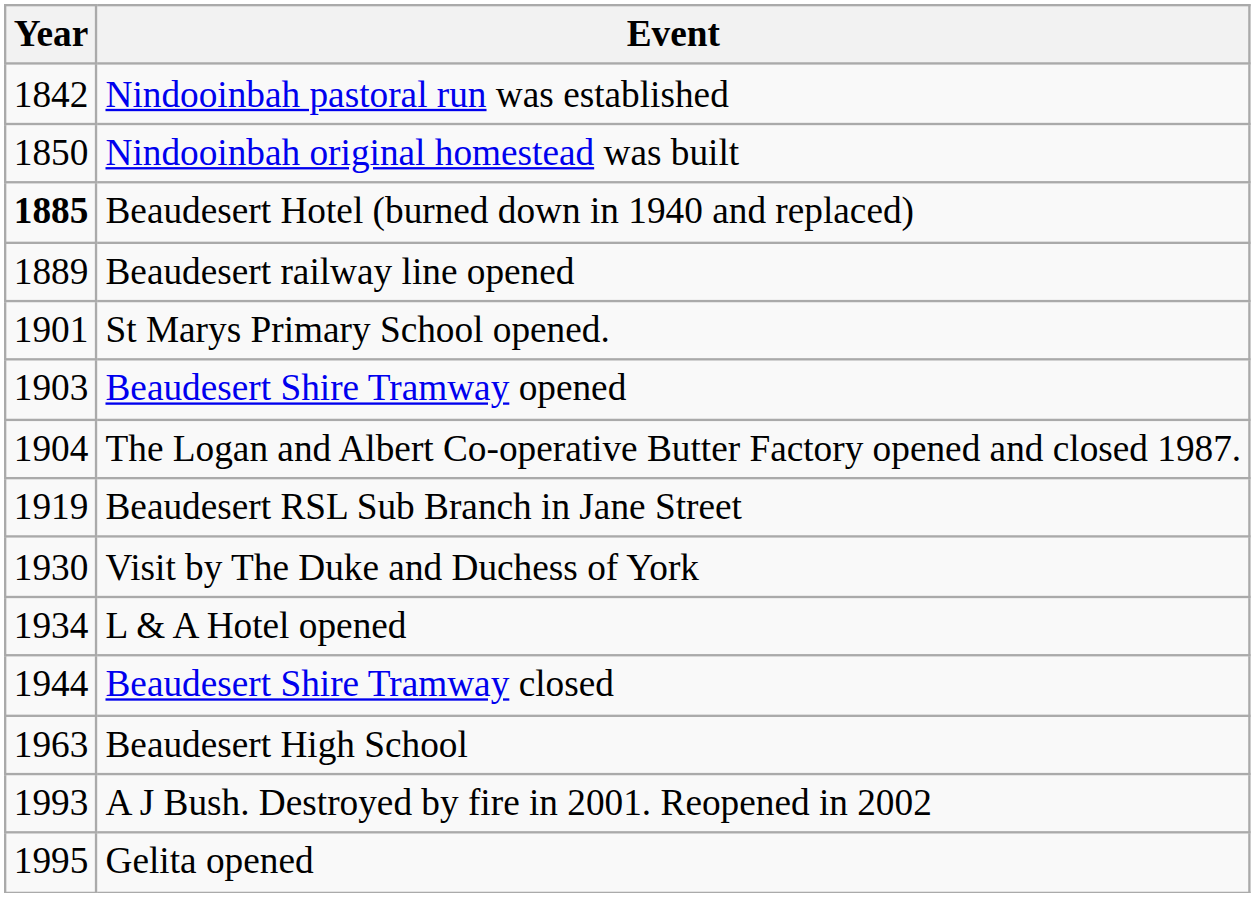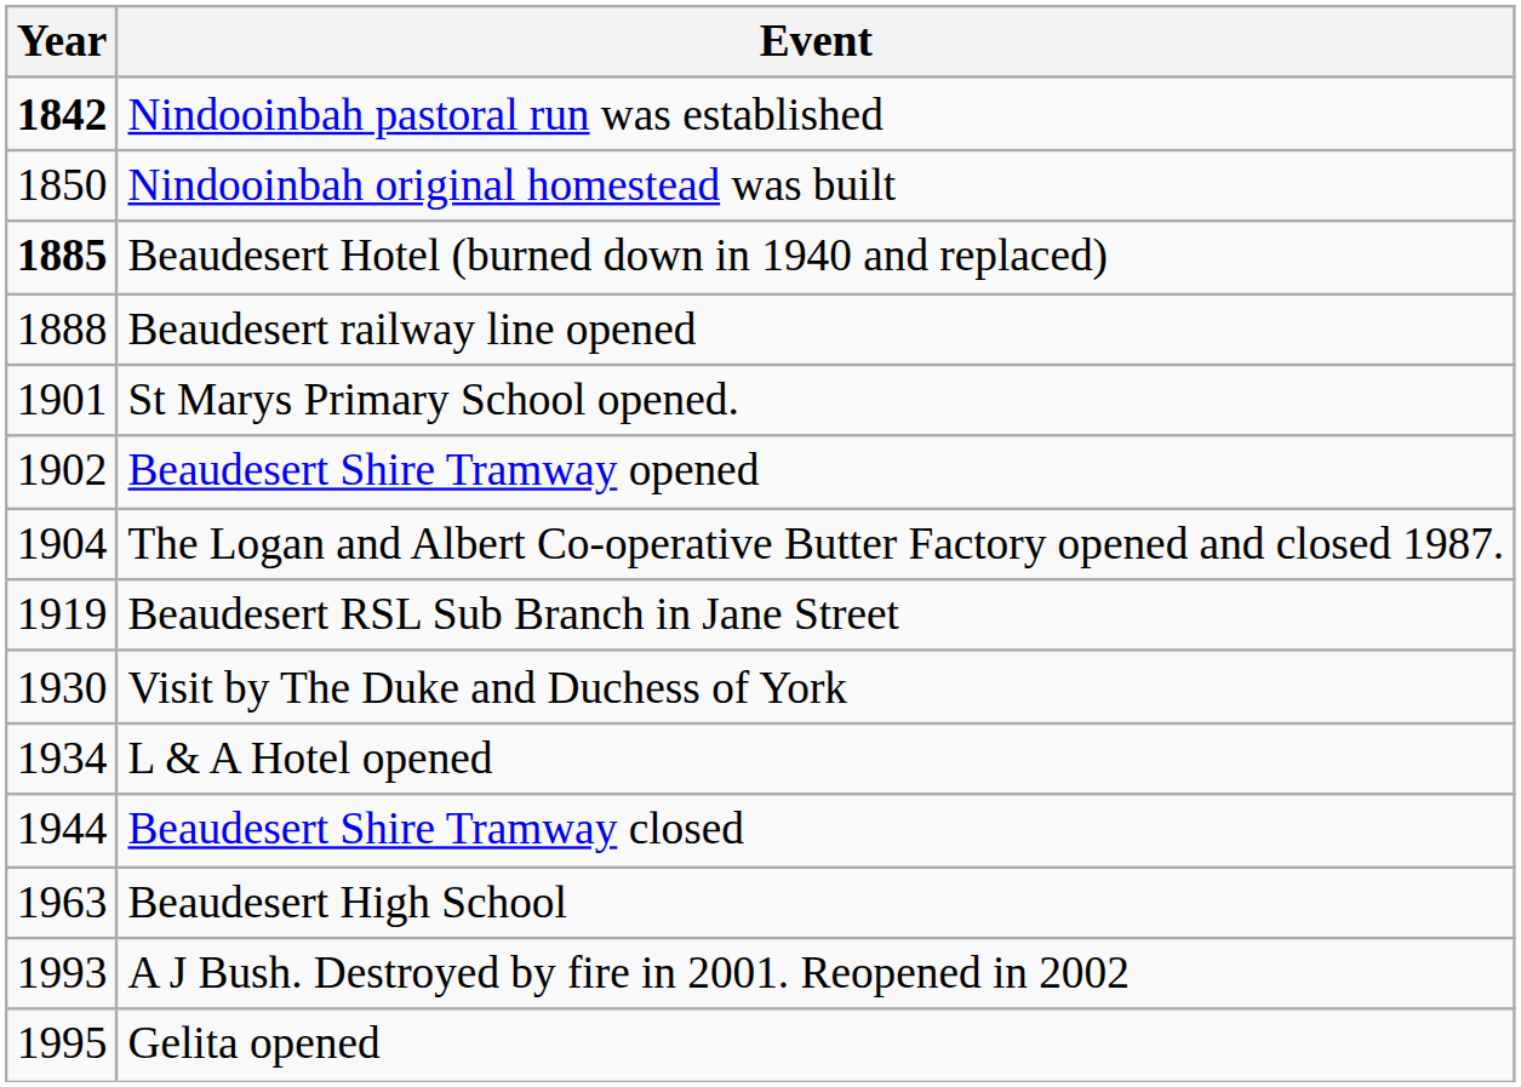Nindooinbah pastoral run was established | Year: normal -> bold
Beaudesert railway line opened | Year: 1889 -> 1888
Beaudesert Shire Tramway opened | Year: 1903 -> 1902
